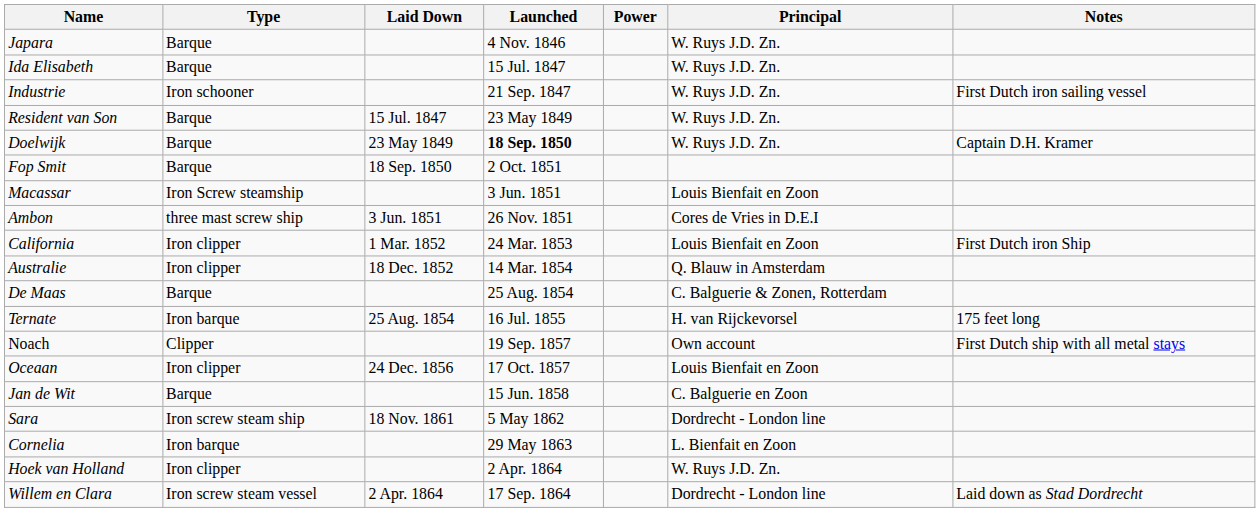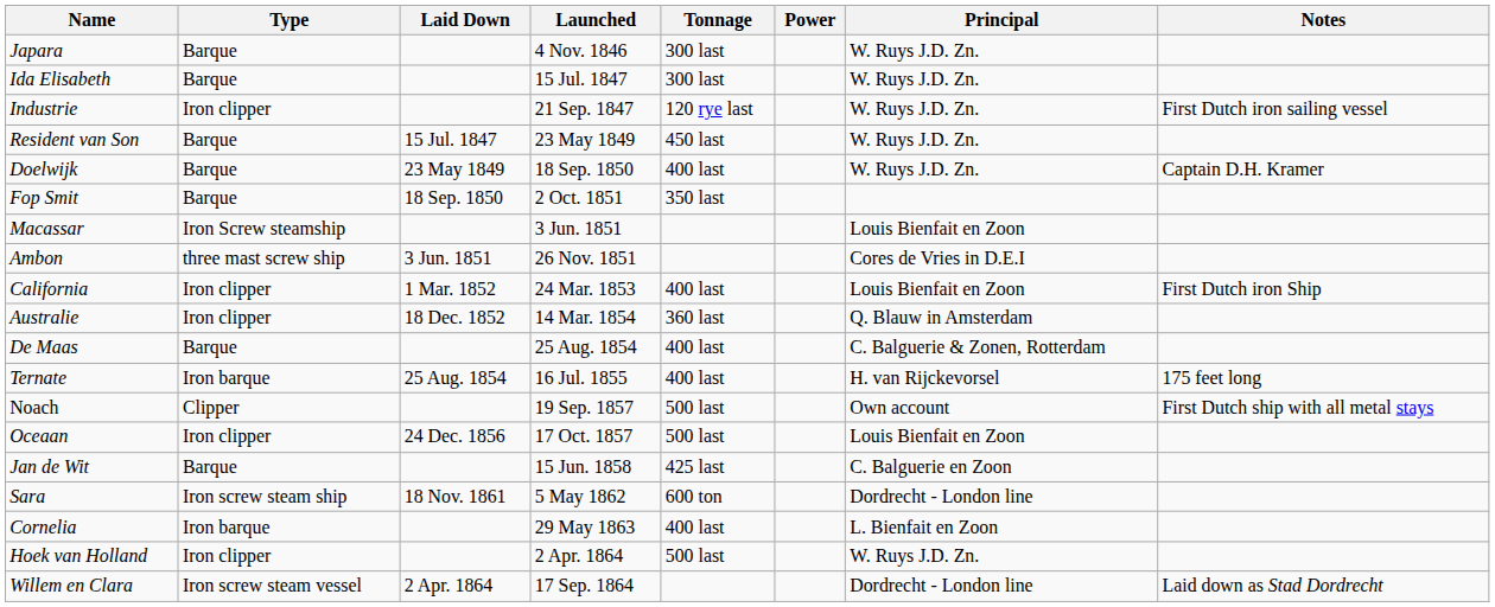+ column: Tonnage | 300 last | 300 last | 120 rye last | 450 last | 400 last | 350 last | 400 last | 360 last | 400 last | 400 last | 500 last | 500 last | 425 last | 600 ton | 400 last | 500 last
Industrie | Type: Iron schooner -> Iron clipper
Doelwijk | Launched: bold -> normal
